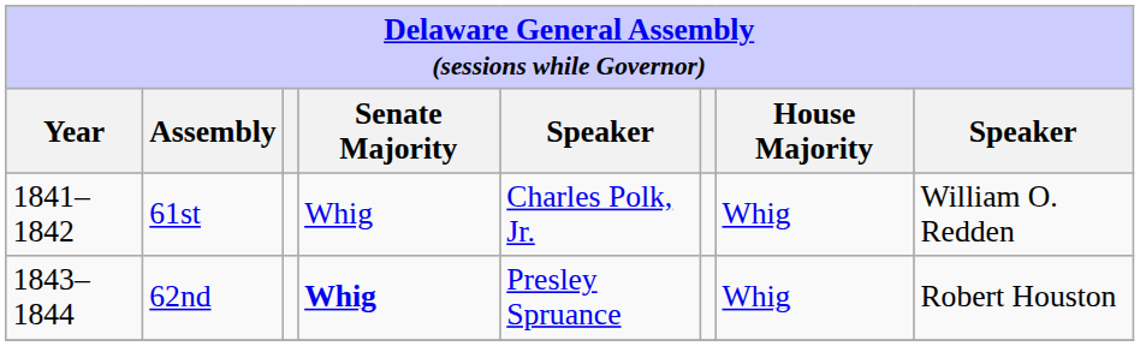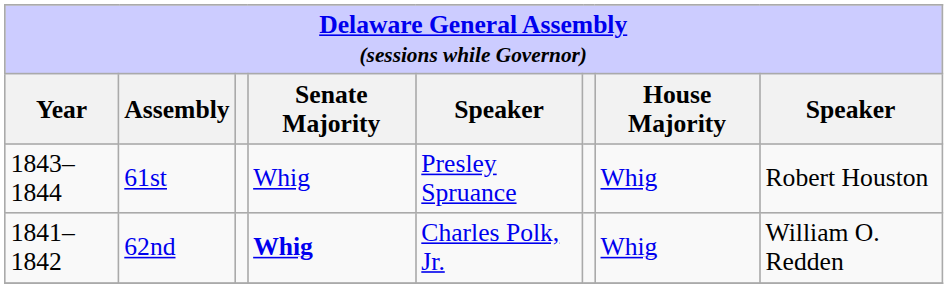61st | Year: 1841–1842 -> 1843–1844
61st | column 5: Charles Polk, Jr. -> Presley Spruance
61st | column 8: William O. Redden -> Robert Houston
62nd | Year: 1843–1844 -> 1841–1842
62nd | column 5: Presley Spruance -> Charles Polk, Jr.
62nd | column 8: Robert Houston -> William O. Redden
